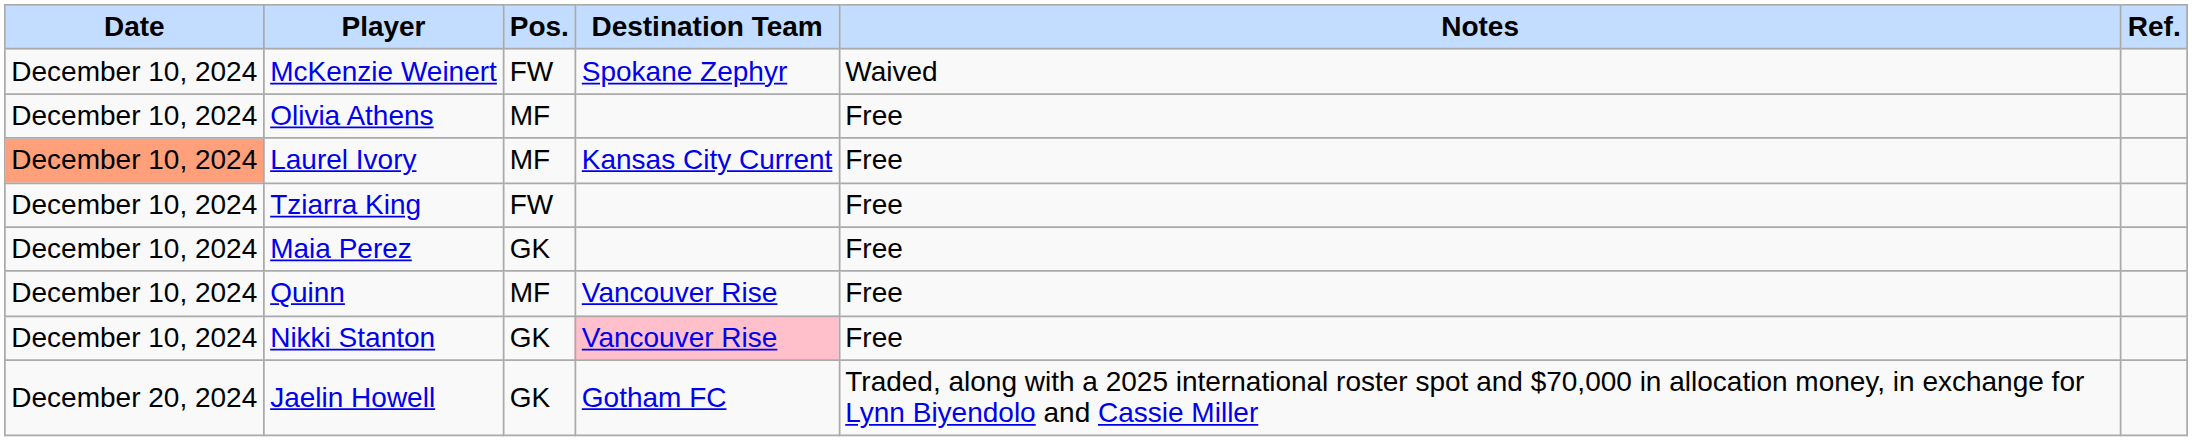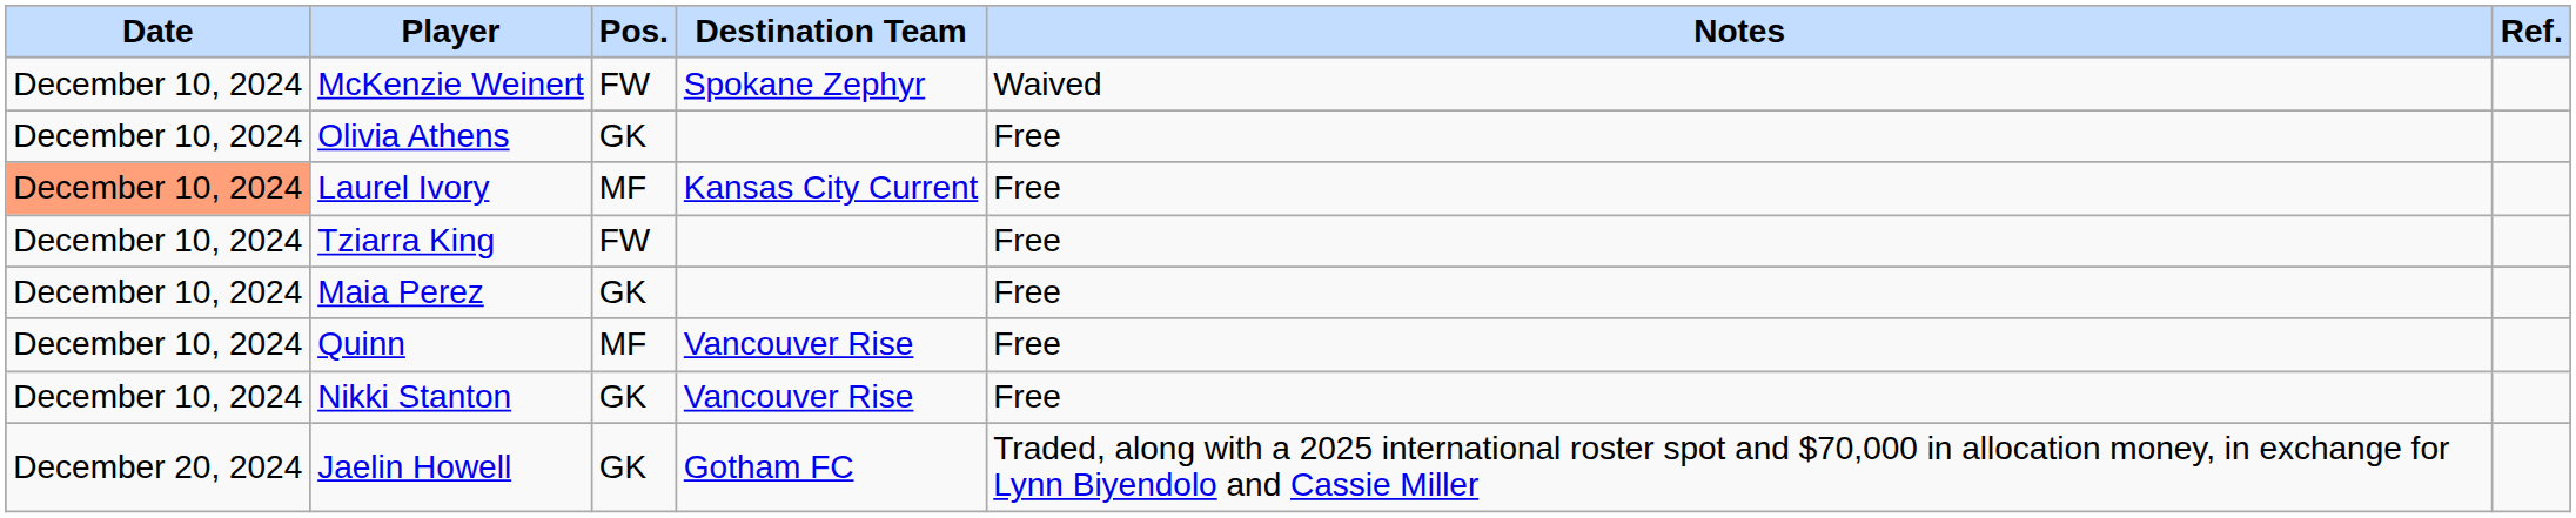Olivia Athens | Pos.: MF -> GK
Nikki Stanton | Destination Team: pink background -> no background
